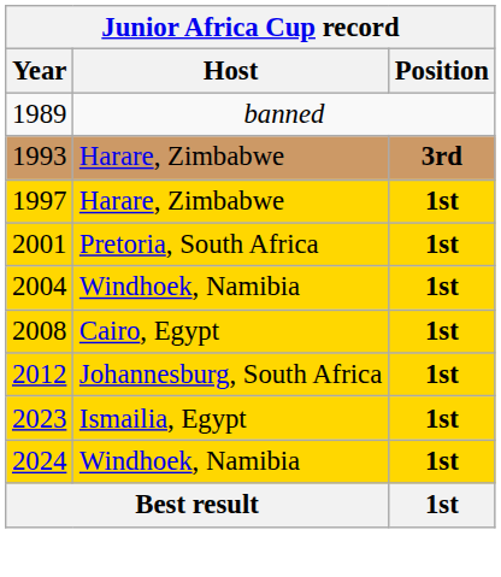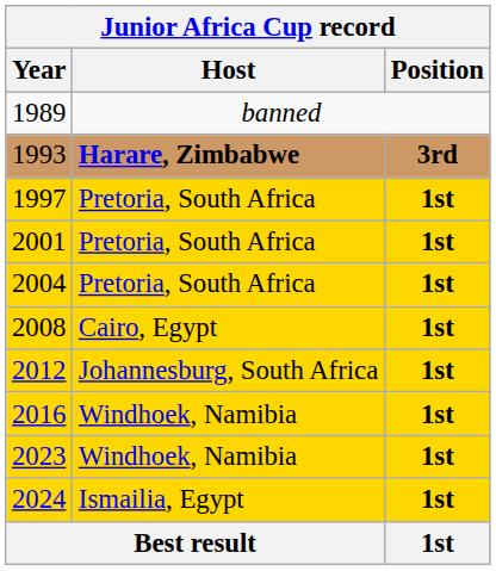1993 | Host: normal -> bold
1997 | Host: Harare, Zimbabwe -> Pretoria, South Africa
2004 | Host: Windhoek, Namibia -> Pretoria, South Africa
+ row: 2016 | Windhoek, Namibia | 1st
2023 | Host: Ismailia, Egypt -> Windhoek, Namibia
2024 | Host: Windhoek, Namibia -> Ismailia, Egypt
